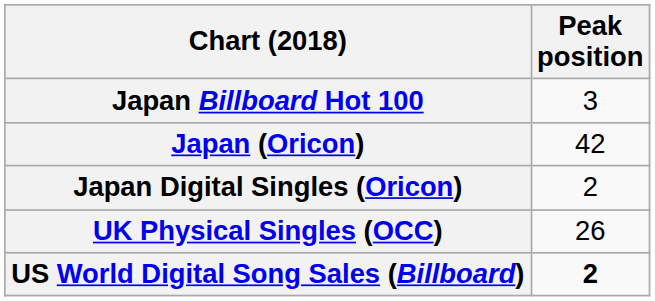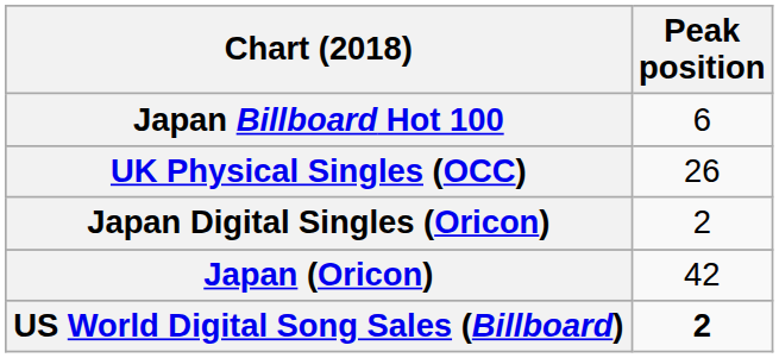Japan Billboard Hot 100 | Peak position: 3 -> 6
rows swapped: Japan (Oricon) <-> UK Physical Singles (OCC)
